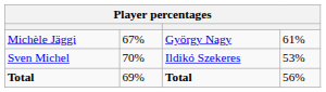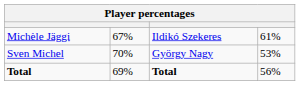Michèle Jäggi | column 3: György Nagy -> Ildikó Szekeres
Sven Michel | column 3: Ildikó Szekeres -> György Nagy
